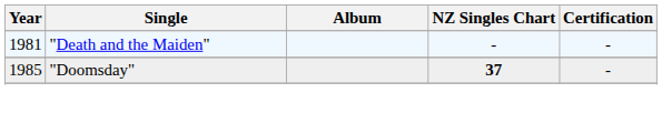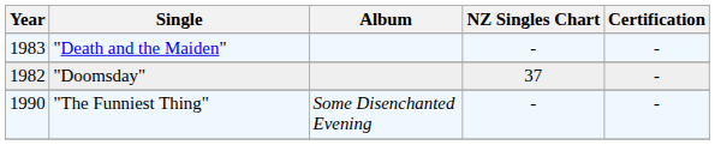"Death and the Maiden" | Year: 1981 -> 1983
"Doomsday" | Year: 1985 -> 1982
"Doomsday" | NZ Singles Chart: bold -> normal
+ row: 1990 | "The Funniest Thing" | Some Disenchanted Evening | - | -
